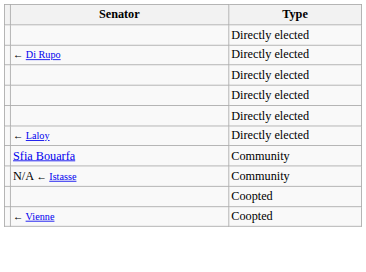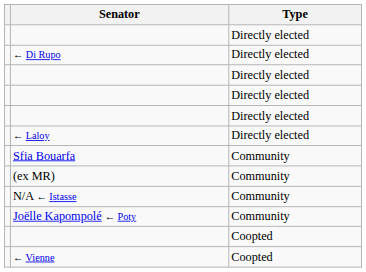+ row: (ex MR) | Community
+ row: Joëlle Kapompolé ← Poty | Community
